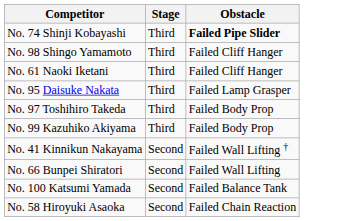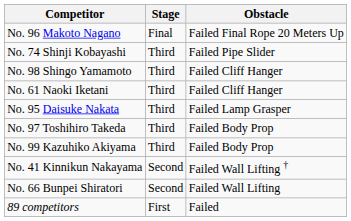+ row: No. 96 Makoto Nagano | Final | Failed Final Rope 20 Meters Up
No. 74 Shinji Kobayashi | Obstacle: bold -> normal
- row: No. 100 Katsumi Yamada | Second | Failed Balance Tank
- row: No. 58 Hiroyuki Asaoka | Second | Failed Chain Reaction
+ row: 89 competitors | First | Failed
